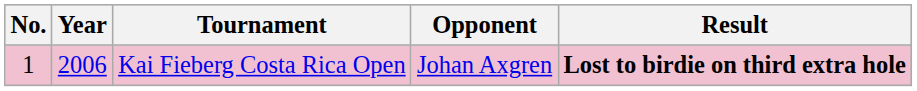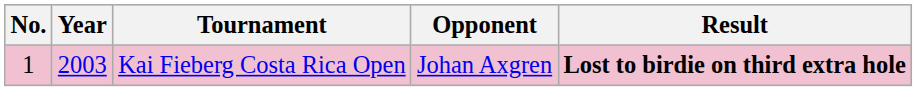Kai Fieberg Costa Rica Open | Year: 2006 -> 2003
